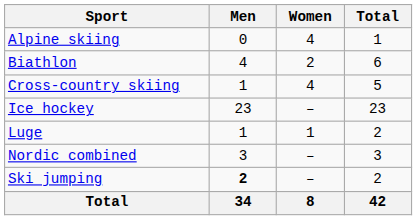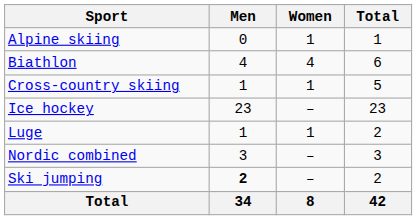Alpine skiing | Women: 4 -> 1
Biathlon | Women: 2 -> 4
Cross-country skiing | Women: 4 -> 1
